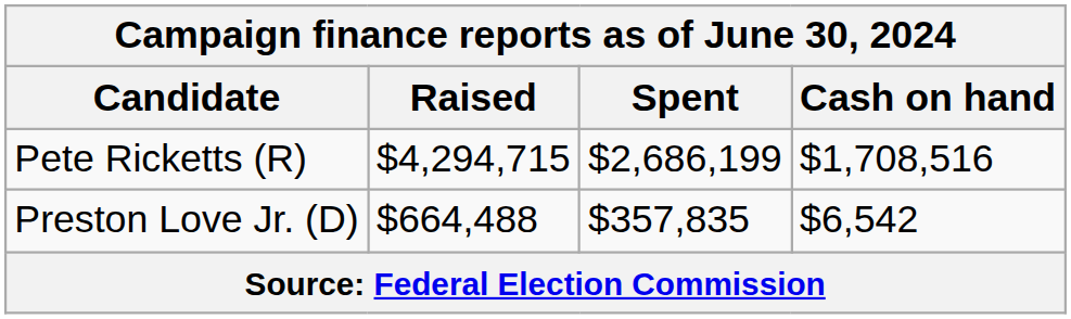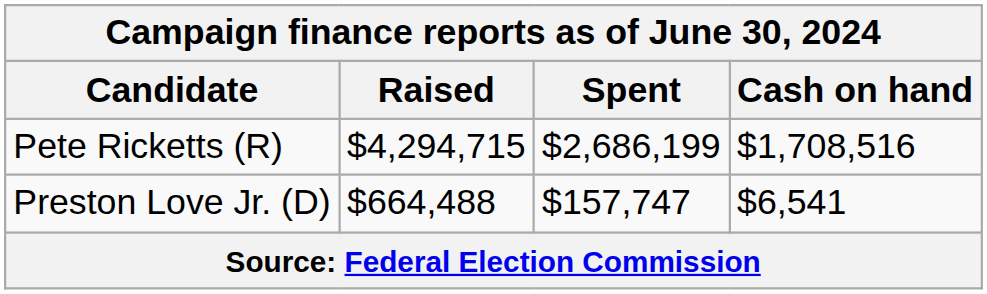Preston Love Jr. (D) | Spent: $357,835 -> $157,747
Preston Love Jr. (D) | Cash on hand: $6,542 -> $6,541
